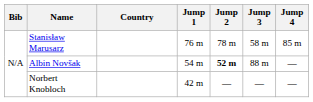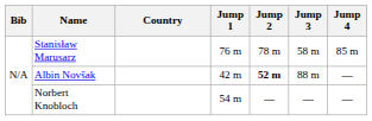Albin Novšak | Jump 1: 54 m -> 42 m
Norbert Knobloch | Jump 1: 42 m -> 54 m
